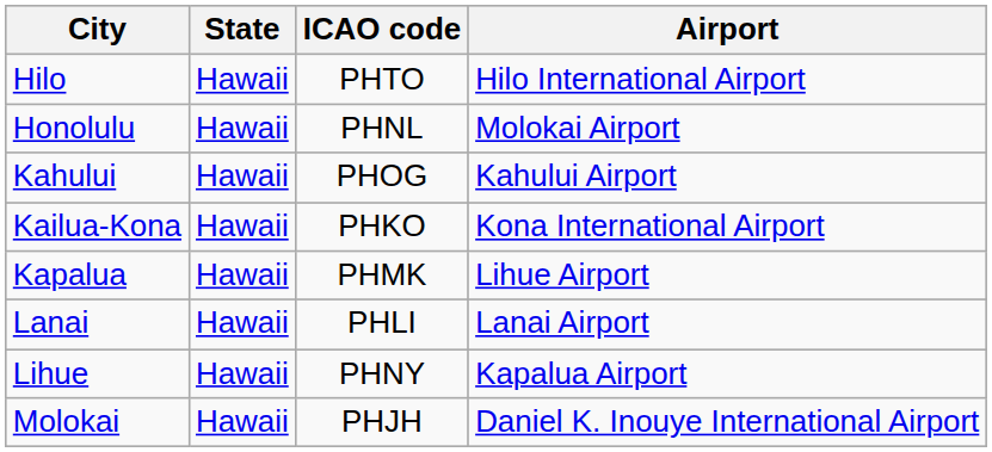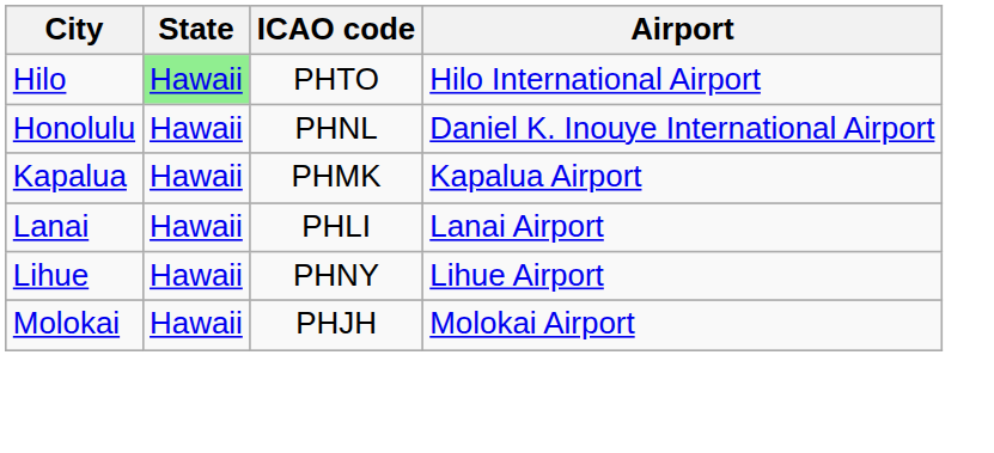Hilo | State: no background -> lightgreen background
Honolulu | Airport: Molokai Airport -> Daniel K. Inouye International Airport
- row: Kahului | Hawaii | PHOG | Kahului Airport
- row: Kailua-Kona | Hawaii | PHKO | Kona International Airport
Kapalua | Airport: Lihue Airport -> Kapalua Airport
Lihue | Airport: Kapalua Airport -> Lihue Airport
Molokai | Airport: Daniel K. Inouye International Airport -> Molokai Airport
